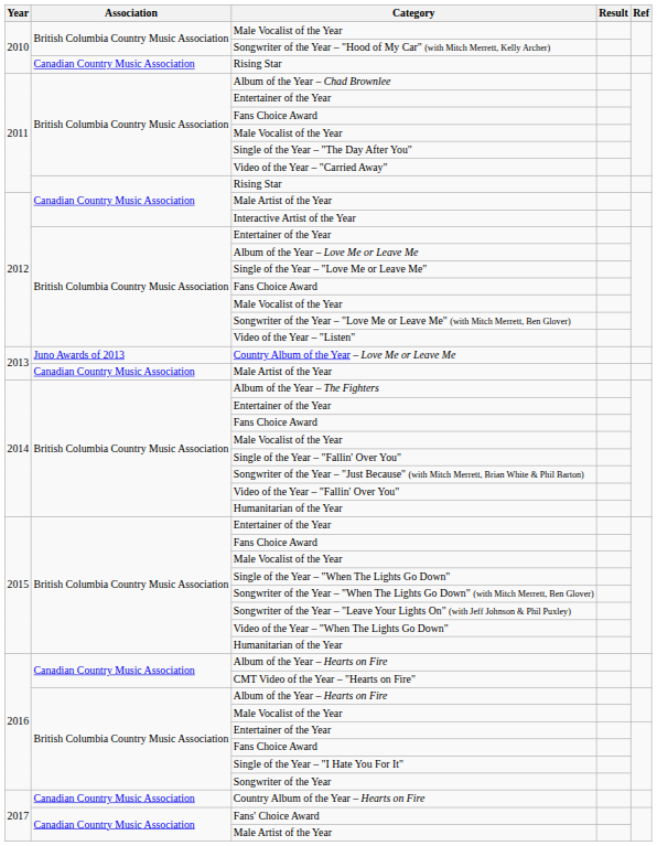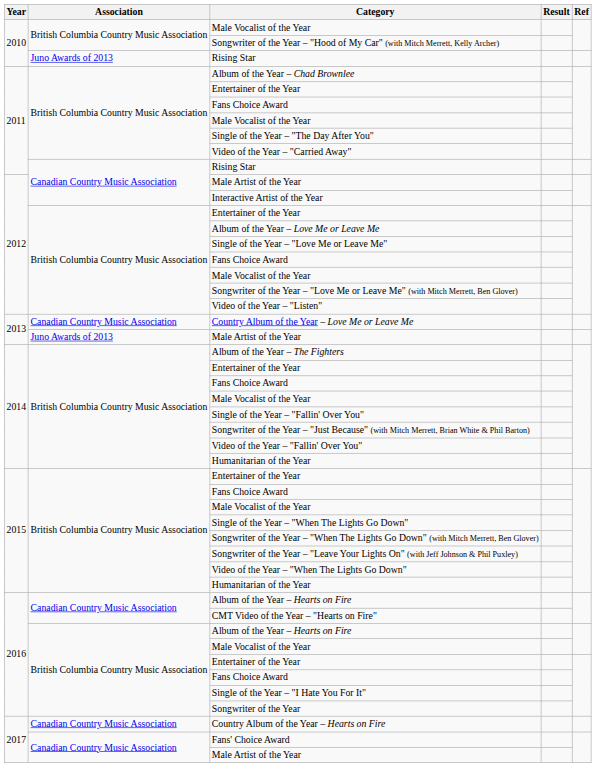2010 / Rising Star | Association: Canadian Country Music Association -> Juno Awards of 2013
Country Album of the Year – Love Me or Leave Me | Association: Juno Awards of 2013 -> Canadian Country Music Association
2013 / Male Artist of the Year | Association: Canadian Country Music Association -> Juno Awards of 2013
